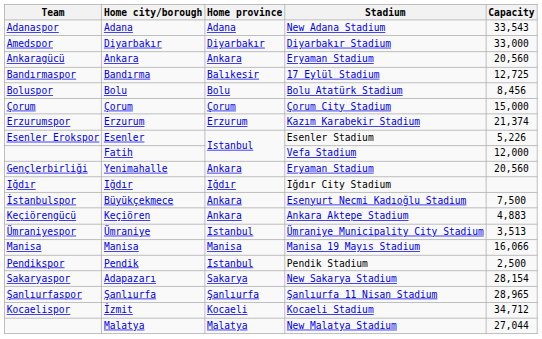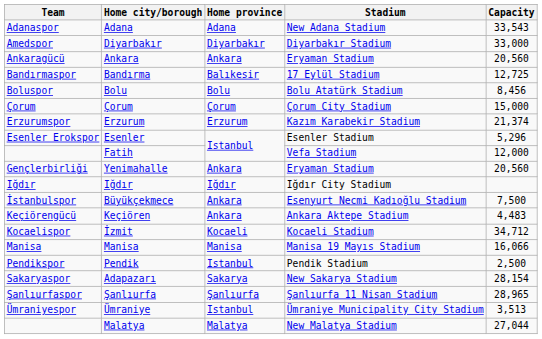Esenler | Capacity: 5,226 -> 5,296
Keçiören | Capacity: 4,883 -> 4,483
rows swapped: İzmit <-> Ümraniye
